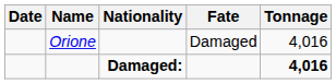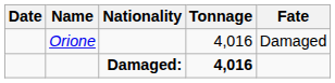columns swapped: Tonnage <-> Fate
